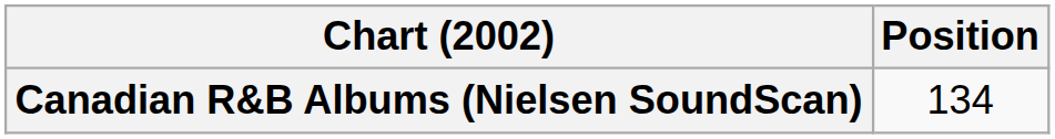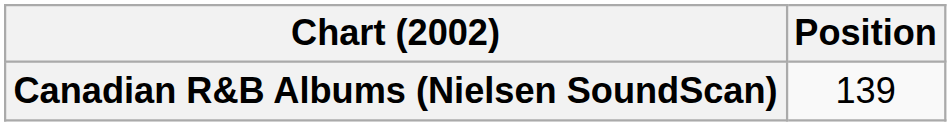Canadian R&B Albums (Nielsen SoundScan) | Position: 134 -> 139
